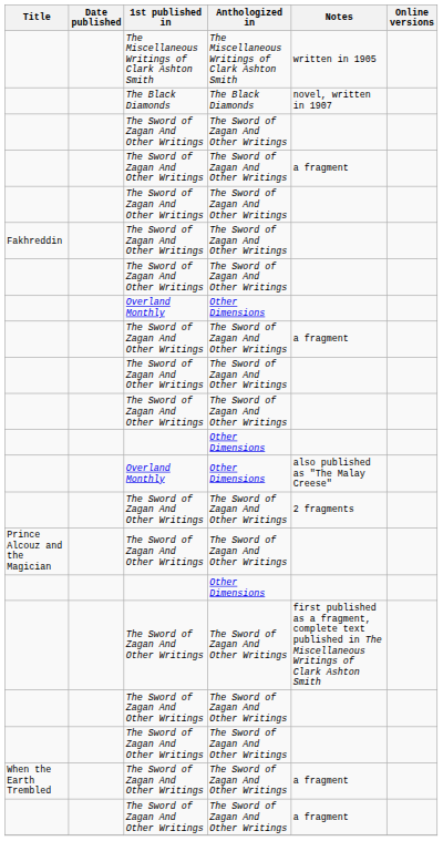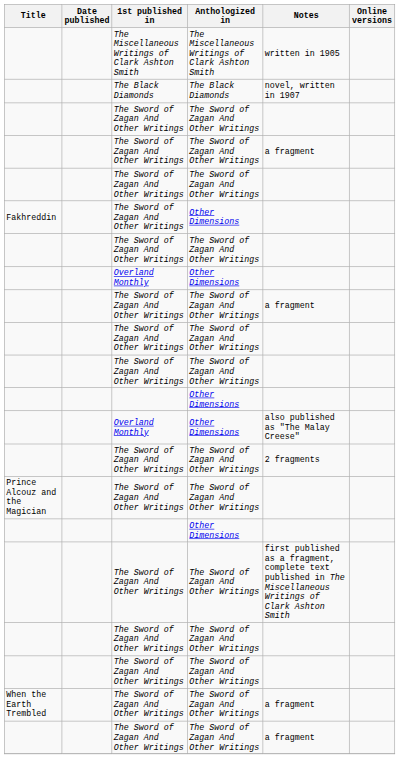Fakhreddin / The Sword of Zagan And Other Writings | Anthologized in: The Sword of Zagan And Other Writings -> Other Dimensions
